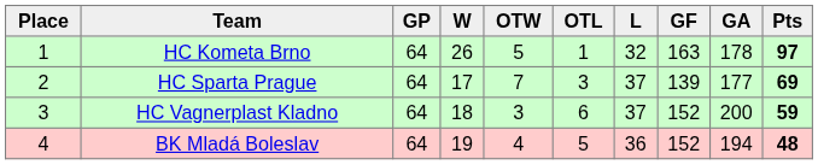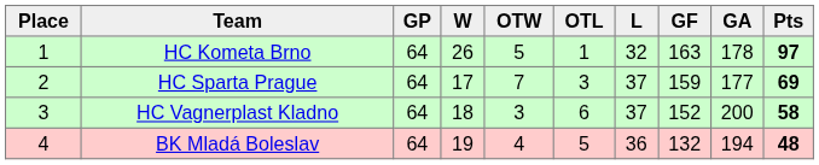HC Sparta Prague | GF: 139 -> 159
HC Vagnerplast Kladno | Pts: 59 -> 58
BK Mladá Boleslav | GF: 152 -> 132
